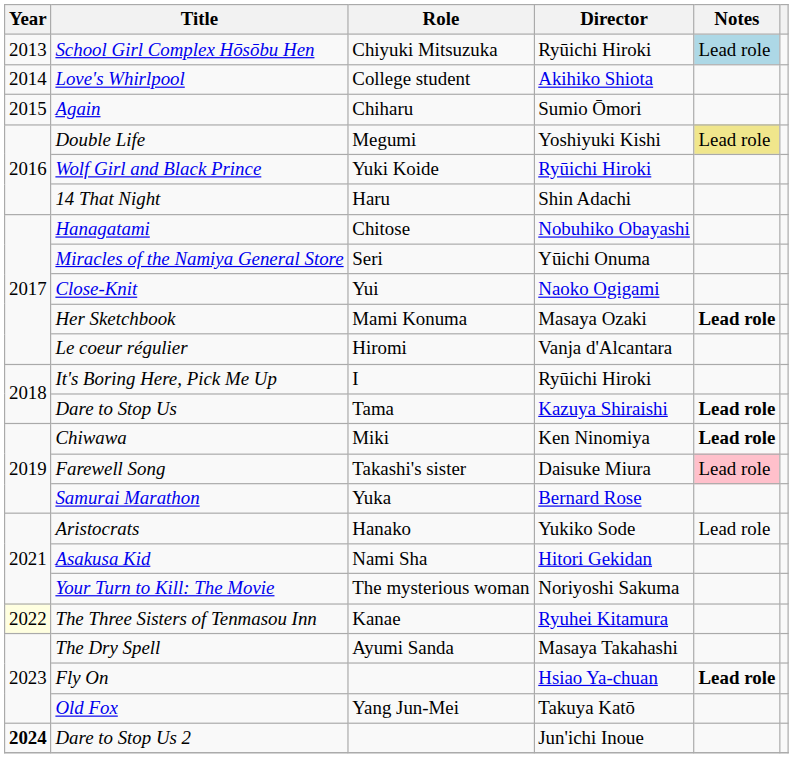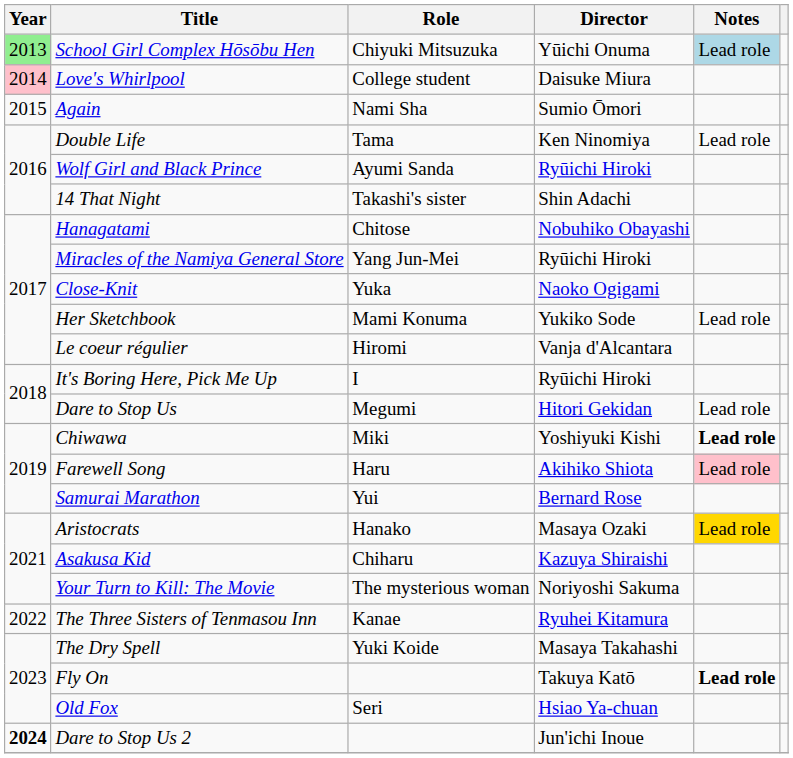School Girl Complex Hōsōbu Hen | Year: no background -> lightgreen background
School Girl Complex Hōsōbu Hen | Director: Ryūichi Hiroki -> Yūichi Onuma
Love's Whirlpool | Year: no background -> pink background
Love's Whirlpool | Director: Akihiko Shiota -> Daisuke Miura
Again | Role: Chiharu -> Nami Sha
Double Life | Role: Megumi -> Tama
Double Life | Director: Yoshiyuki Kishi -> Ken Ninomiya
Double Life | Notes: khaki background -> no background
Wolf Girl and Black Prince | Role: Yuki Koide -> Ayumi Sanda
14 That Night | Role: Haru -> Takashi's sister
Miracles of the Namiya General Store | Role: Seri -> Yang Jun-Mei
Miracles of the Namiya General Store | Director: Yūichi Onuma -> Ryūichi Hiroki
Close-Knit | Role: Yui -> Yuka
Her Sketchbook | Director: Masaya Ozaki -> Yukiko Sode
Her Sketchbook | Notes: bold -> normal
Dare to Stop Us | Role: Tama -> Megumi
Dare to Stop Us | Director: Kazuya Shiraishi -> Hitori Gekidan
Dare to Stop Us | Notes: bold -> normal
Chiwawa | Director: Ken Ninomiya -> Yoshiyuki Kishi
Farewell Song | Role: Takashi's sister -> Haru
Farewell Song | Director: Daisuke Miura -> Akihiko Shiota
Samurai Marathon | Role: Yuka -> Yui
Aristocrats | Director: Yukiko Sode -> Masaya Ozaki
Aristocrats | Notes: no background -> gold background
Asakusa Kid | Role: Nami Sha -> Chiharu
Asakusa Kid | Director: Hitori Gekidan -> Kazuya Shiraishi
The Three Sisters of Tenmasou Inn | Year: lightyellow background -> no background
The Dry Spell | Role: Ayumi Sanda -> Yuki Koide
Fly On | Director: Hsiao Ya-chuan -> Takuya Katō
Old Fox | Role: Yang Jun-Mei -> Seri
Old Fox | Director: Takuya Katō -> Hsiao Ya-chuan
